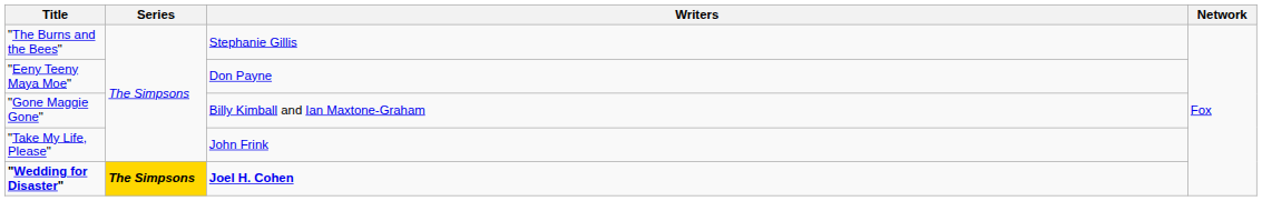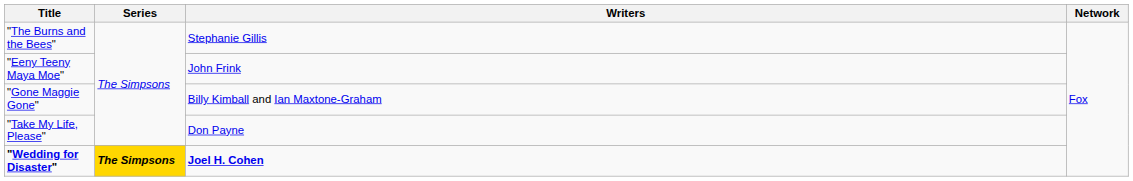"Eeny Teeny Maya Moe" | Writers: Don Payne -> John Frink
"Take My Life, Please" | Writers: John Frink -> Don Payne
